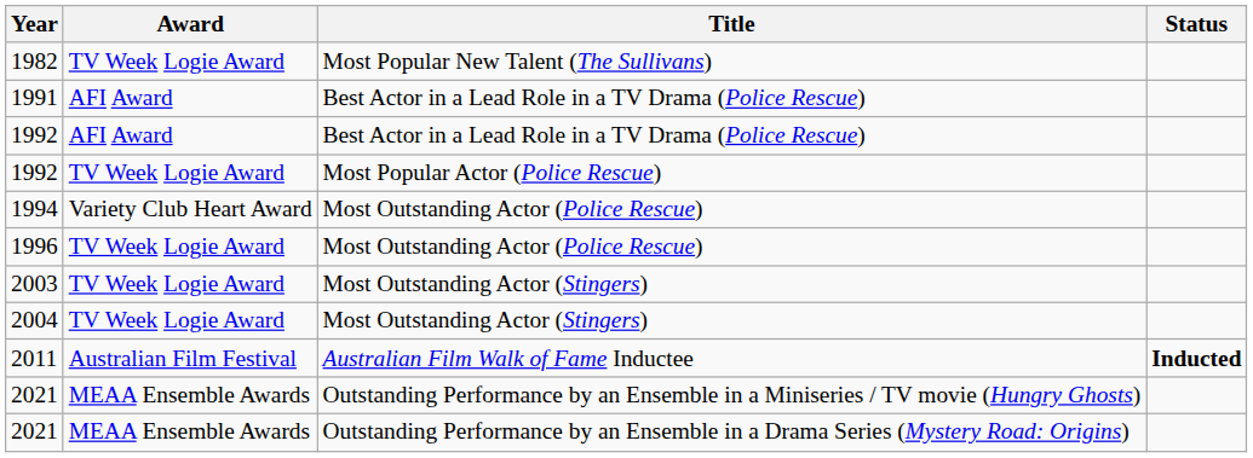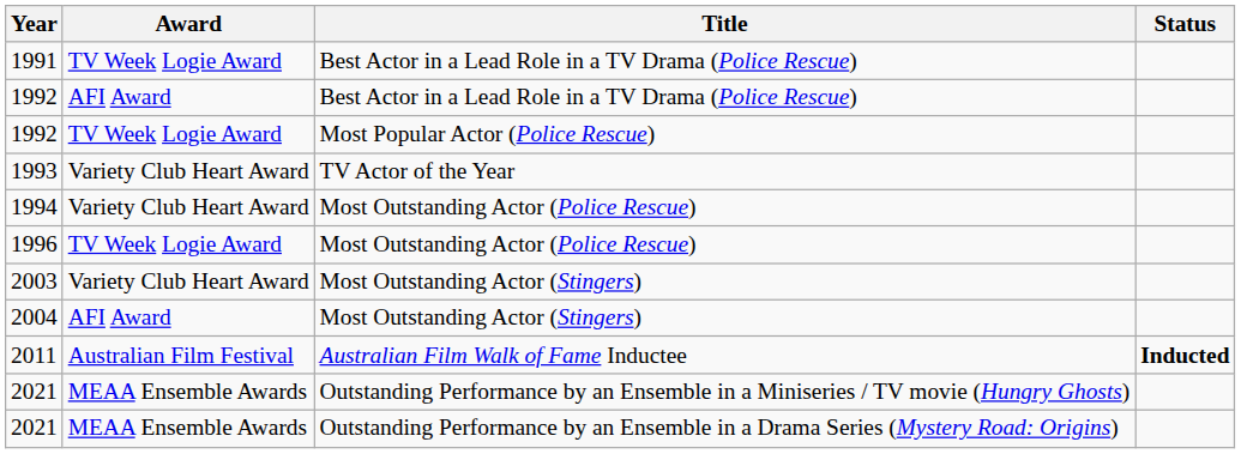- row: 1982 | TV Week Logie Award | Most Popular New Talent (The Sullivans)
1991 | Award: AFI Award -> TV Week Logie Award
+ row: 1993 | Variety Club Heart Award | TV Actor of the Year
2003 | Award: TV Week Logie Award -> Variety Club Heart Award
2004 | Award: TV Week Logie Award -> AFI Award
